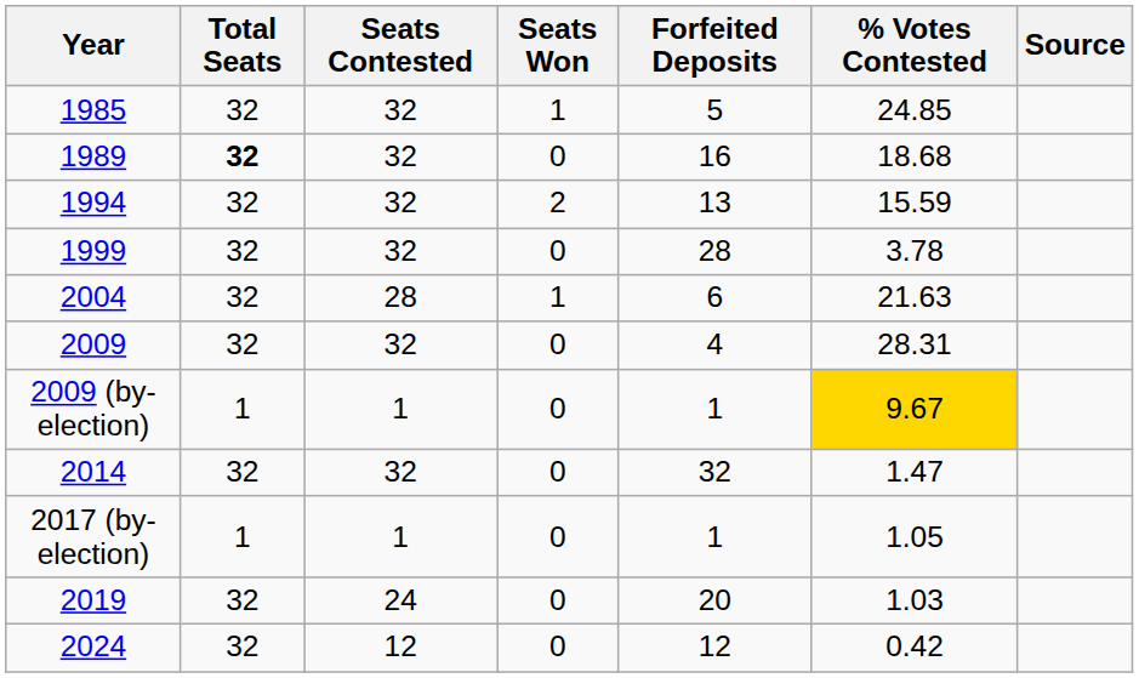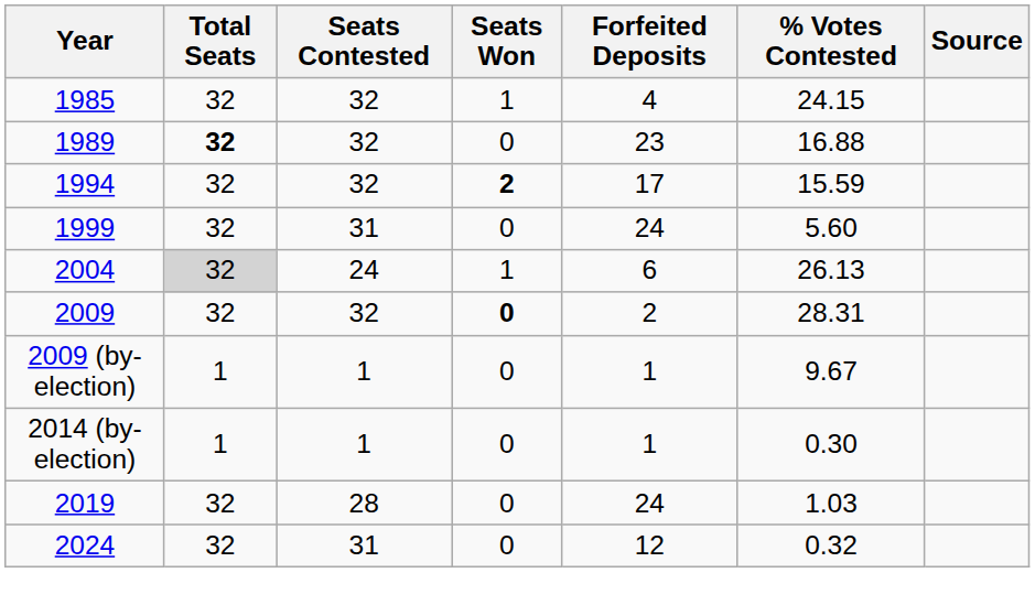1985 | Forfeited Deposits: 5 -> 4
1985 | % Votes Contested: 24.85 -> 24.15
1989 | Forfeited Deposits: 16 -> 23
1989 | % Votes Contested: 18.68 -> 16.88
1994 | Seats Won: normal -> bold
1994 | Forfeited Deposits: 13 -> 17
1999 | Seats Contested: 32 -> 31
1999 | Forfeited Deposits: 28 -> 24
1999 | % Votes Contested: 3.78 -> 5.60
2004 | Total Seats: no background -> lightgrey background
2004 | Seats Contested: 28 -> 24
2004 | % Votes Contested: 21.63 -> 26.13
2009 | Seats Won: normal -> bold
2009 | Forfeited Deposits: 4 -> 2
2009 (by-election) | % Votes Contested: gold background -> no background
- row: 2014 | 32 | 32 | 0 | 32 | 1.47
+ row: 2014 (by-election) | 1 | 1 | 0 | 1 | 0.30
- row: 2017 (by-election) | 1 | 1 | 0 | 1 | 1.05
2019 | Seats Contested: 24 -> 28
2019 | Forfeited Deposits: 20 -> 24
2024 | Seats Contested: 12 -> 31
2024 | % Votes Contested: 0.42 -> 0.32
